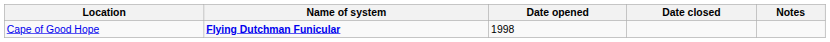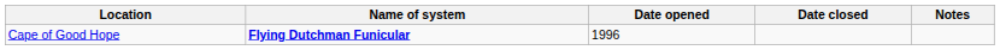Cape of Good Hope | Date opened: 1998 -> 1996
